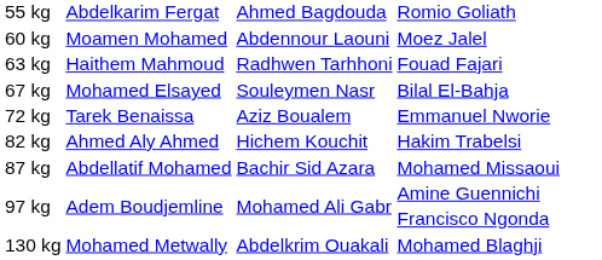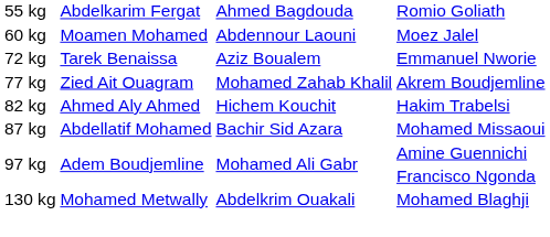- row: 63 kg | Haithem Mahmoud | Radhwen Tarhhoni | Fouad Fajari
- row: 67 kg | Mohamed Elsayed | Souleymen Nasr | Bilal El-Bahja
+ row: 77 kg | Zied Ait Ouagram | Mohamed Zahab Khalil | Akrem Boudjemline
